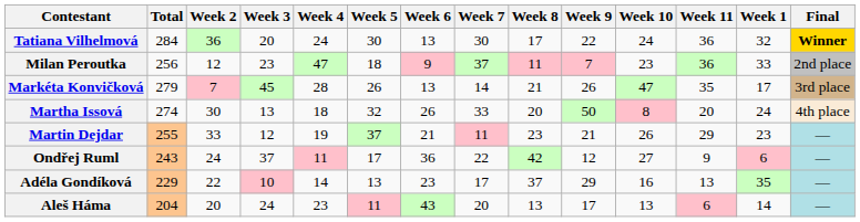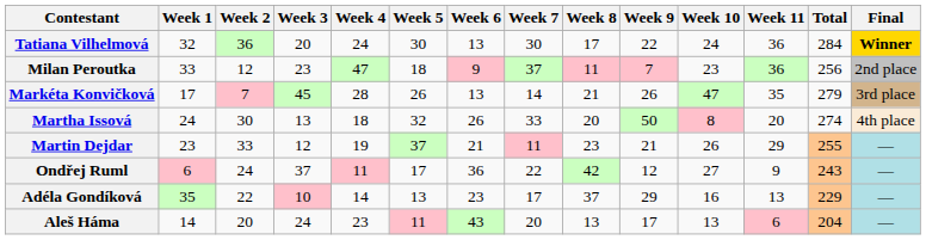columns swapped: Week 1 <-> Total
